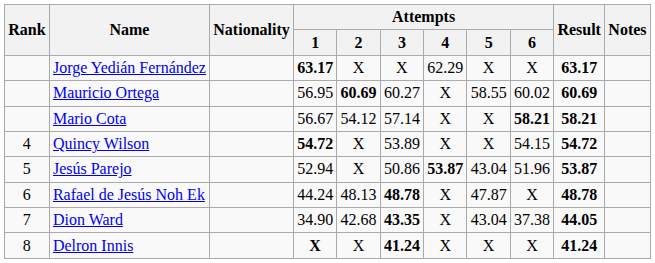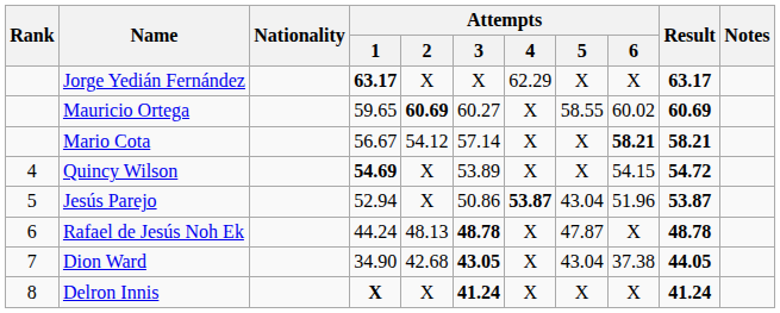Mauricio Ortega | Attempts / 1: 56.95 -> 59.65
Quincy Wilson | Attempts / 1: 54.72 -> 54.69
Dion Ward | Attempts / 3: 43.35 -> 43.05
